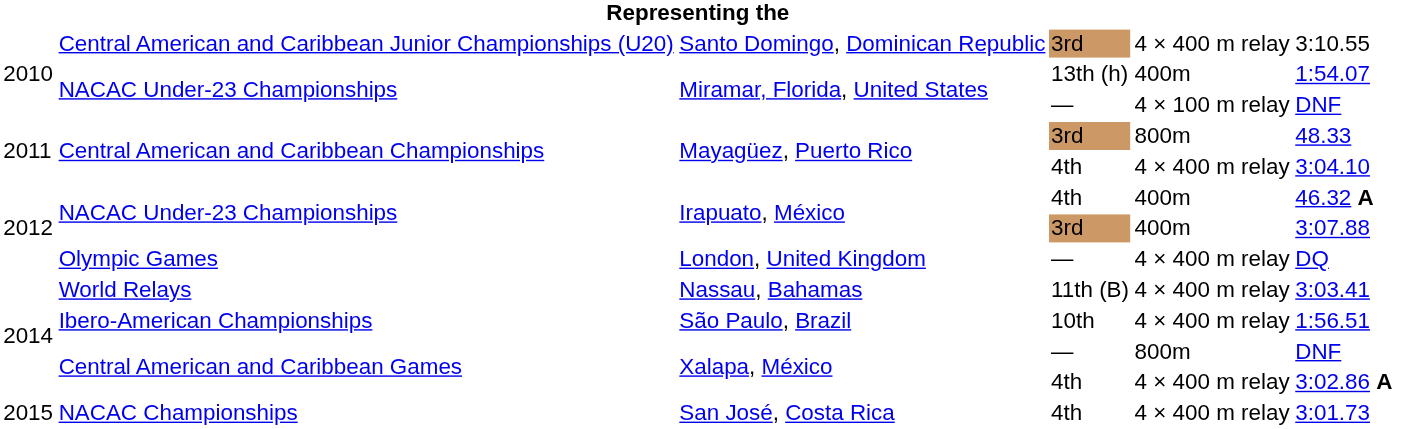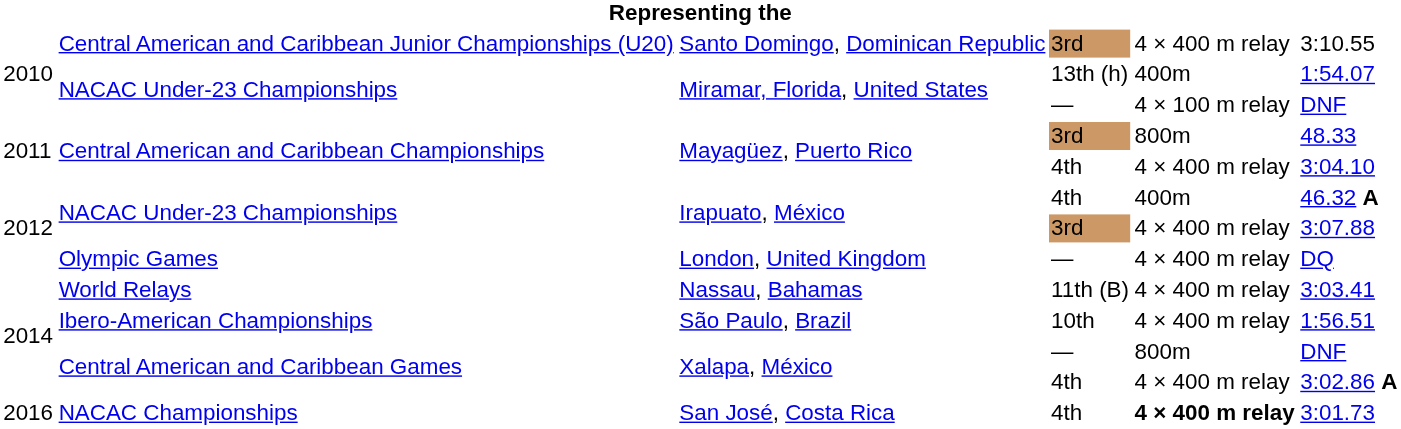Irapuato, México / 3rd | column 5: 400m -> 4 × 400 m relay
San José, Costa Rica | column 1: 2015 -> 2016
San José, Costa Rica | column 5: normal -> bold
